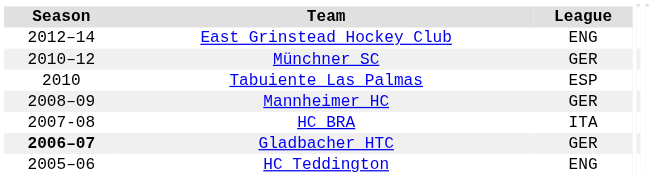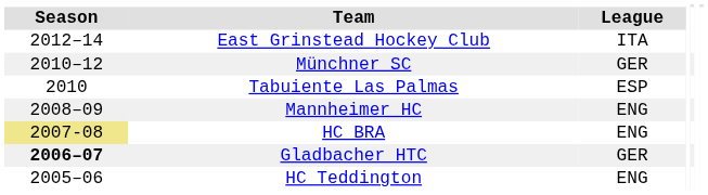East Grinstead Hockey Club | League: ENG -> ITA
Mannheimer HC | League: GER -> ENG
HC BRA | Season: no background -> khaki background
HC BRA | League: ITA -> ENG
